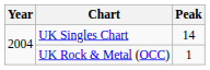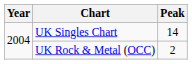UK Rock & Metal (OCC) | Peak: 1 -> 2
